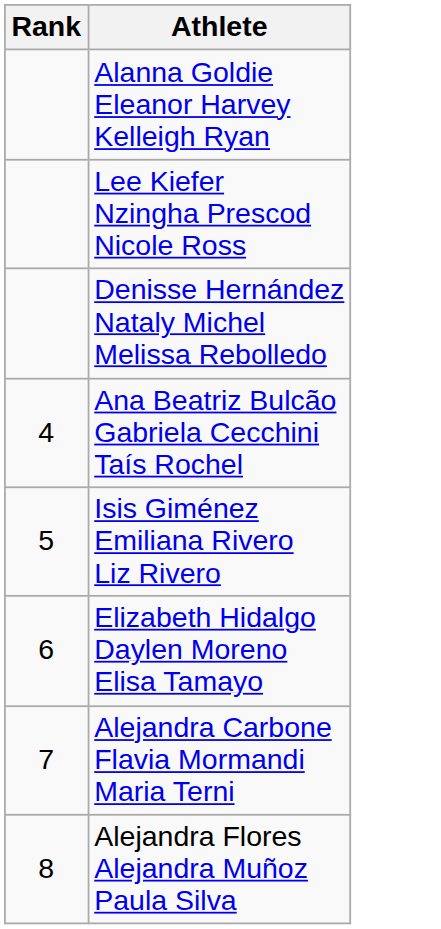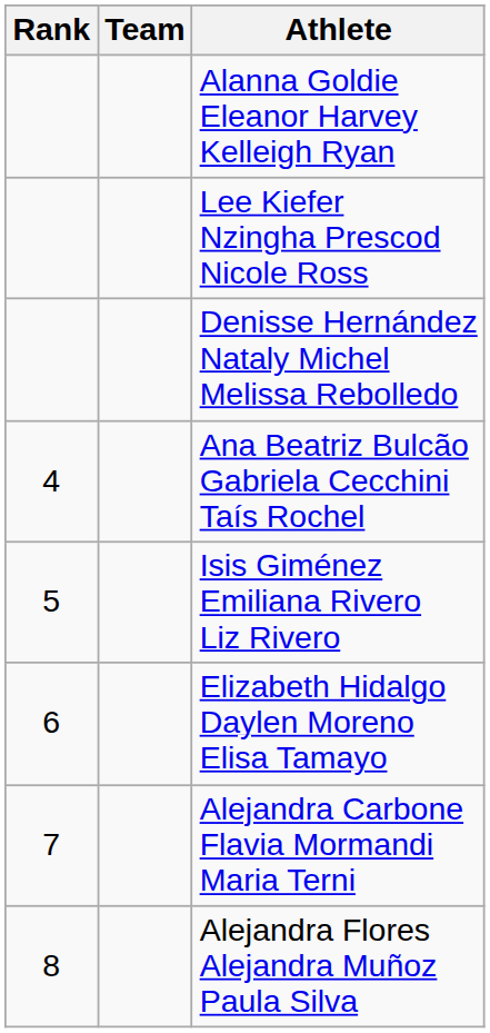+ column: Team
